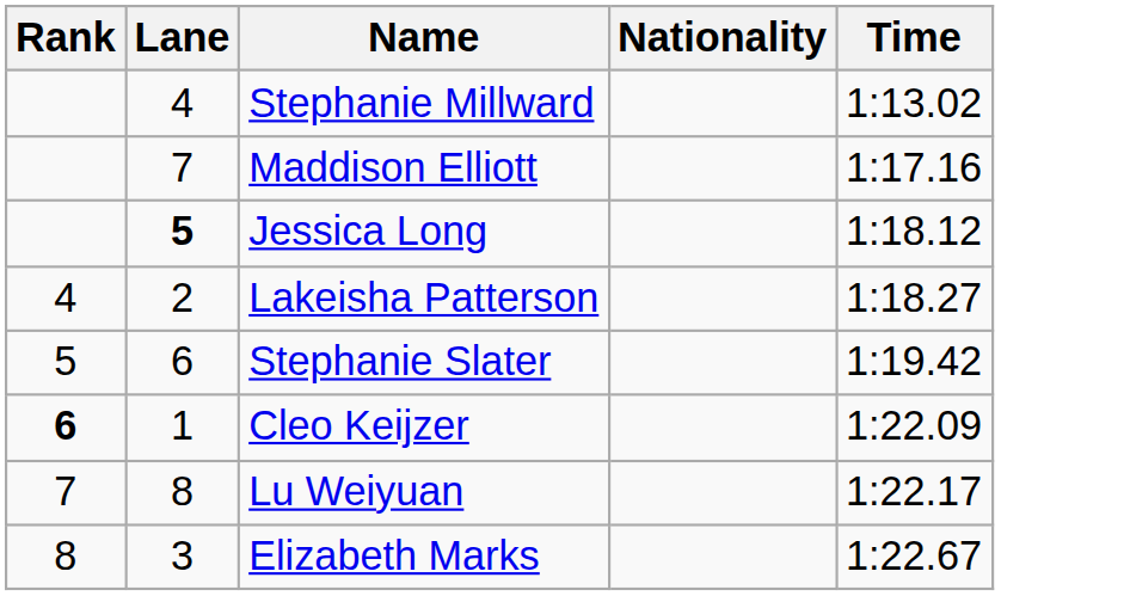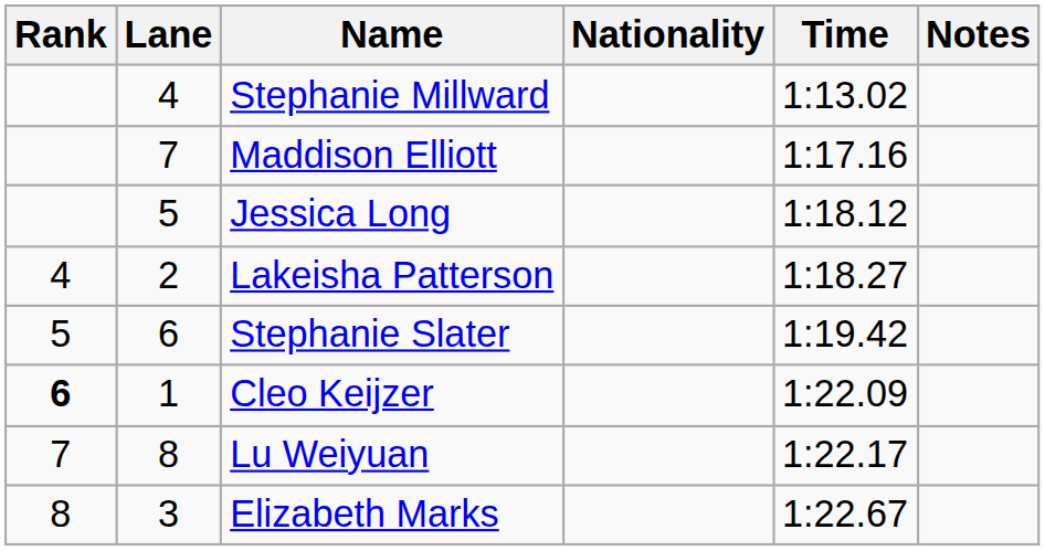+ column: Notes
Jessica Long | Lane: bold -> normal
